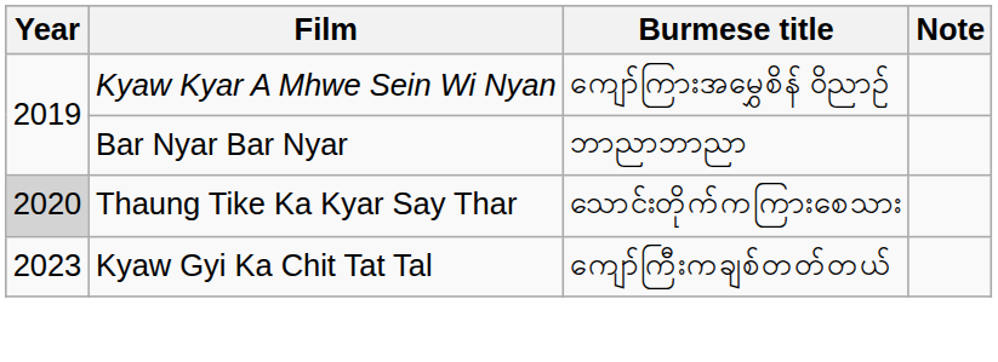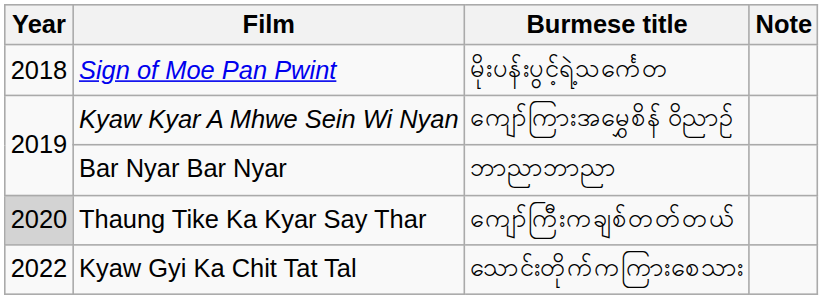+ row: 2018 | Sign of Moe Pan Pwint | မိုးပန်းပွင့်ရဲ့သင်္ကေတ
Thaung Tike Ka Kyar Say Thar | Burmese title: သောင်းတိုက်ကကြားစေသား -> ကျော်ကြီးကချစ်တတ်တယ်
Kyaw Gyi Ka Chit Tat Tal | Year: 2023 -> 2022
Kyaw Gyi Ka Chit Tat Tal | Burmese title: ကျော်ကြီးကချစ်တတ်တယ် -> သောင်းတိုက်ကကြားစေသား
